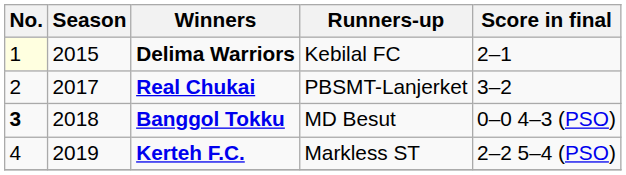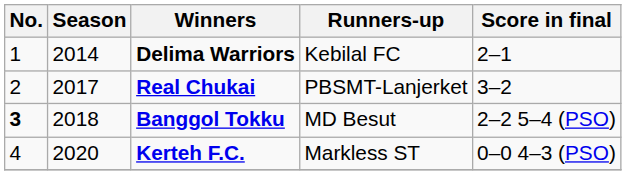Delima Warriors | No.: lightyellow background -> no background
Delima Warriors | Season: 2015 -> 2014
Banggol Tokku | Score in final: 0–0 4–3 (PSO) -> 2–2 5–4 (PSO)
Kerteh F.C. | Season: 2019 -> 2020
Kerteh F.C. | Score in final: 2–2 5–4 (PSO) -> 0–0 4–3 (PSO)
